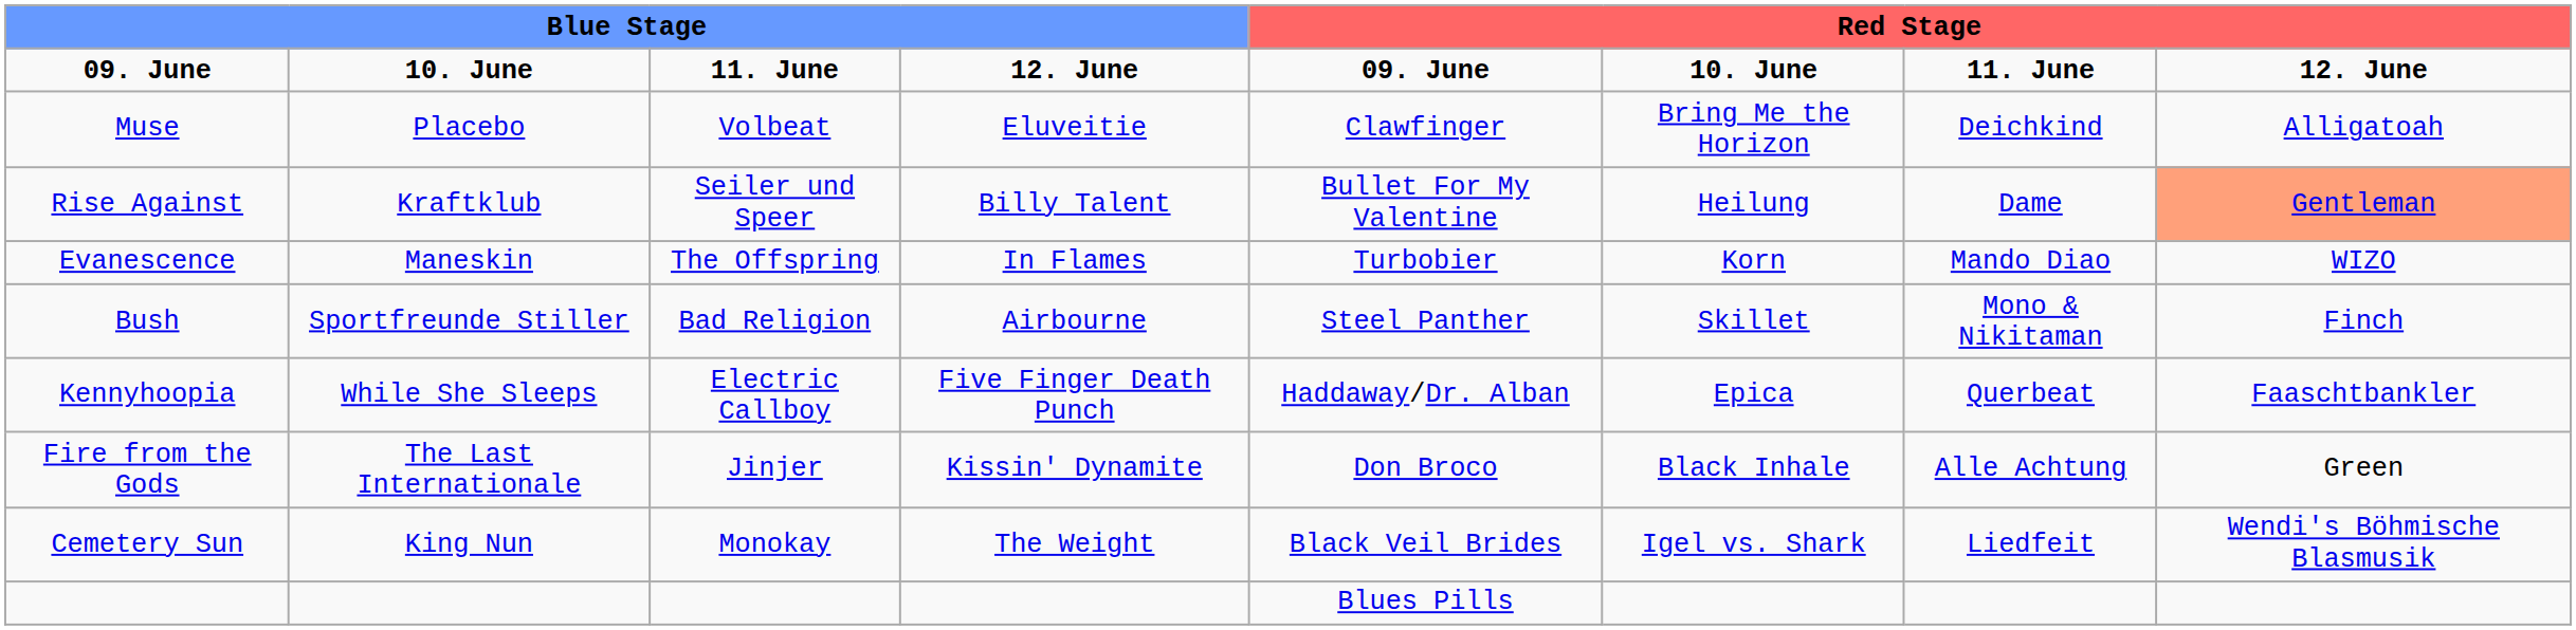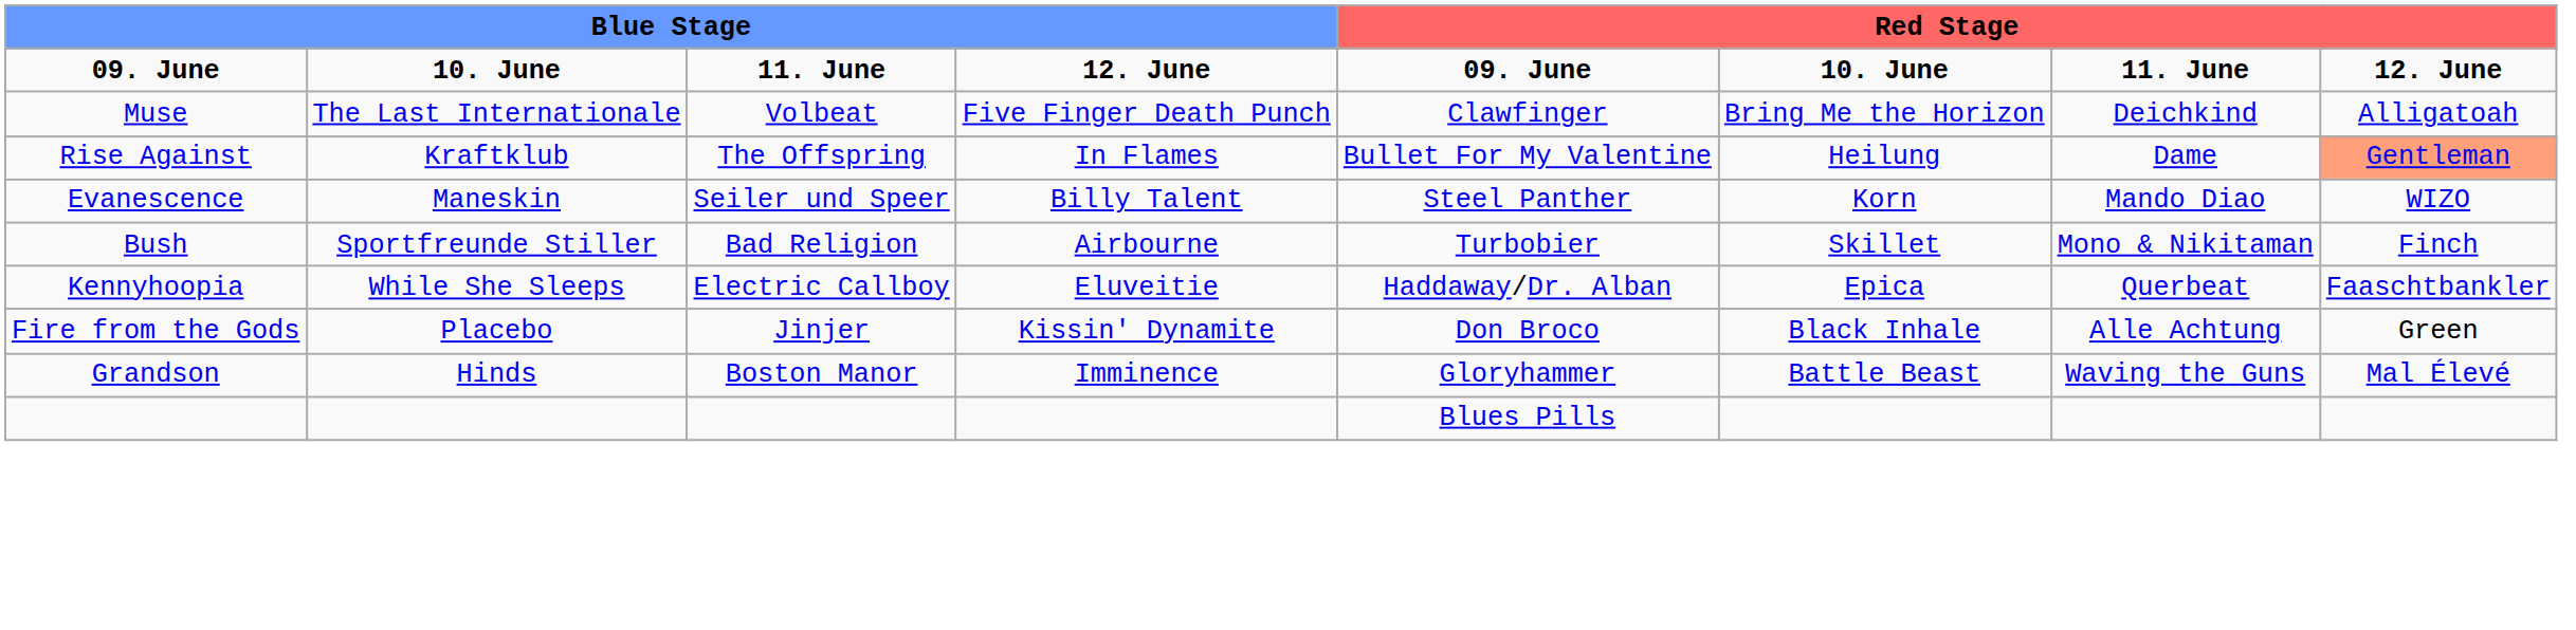Muse | column 2: Placebo -> The Last Internationale
Muse | column 4: Eluveitie -> Five Finger Death Punch
Rise Against | column 3: Seiler und Speer -> The Offspring
Rise Against | column 4: Billy Talent -> In Flames
Evanescence | column 3: The Offspring -> Seiler und Speer
Evanescence | column 4: In Flames -> Billy Talent
Evanescence | column 5: Turbobier -> Steel Panther
Bush | column 5: Steel Panther -> Turbobier
Kennyhoopia | column 4: Five Finger Death Punch -> Eluveitie
Fire from the Gods | column 2: The Last Internationale -> Placebo
+ row: Grandson | Hinds | Boston Manor | Imminence | Gloryhammer | Battle Beast | Waving the Guns | Mal Élevé
- row: Cemetery Sun | King Nun | Monokay | The Weight | Black Veil Brides | Igel vs. Shark | Liedfeit | Wendi's Böhmische Blasmusik
